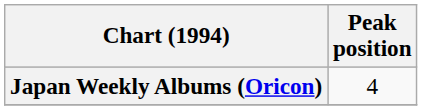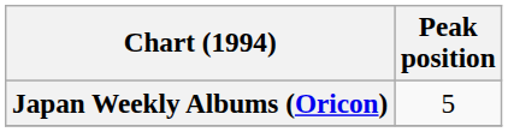Japan Weekly Albums (Oricon) | Peak position: 4 -> 5
